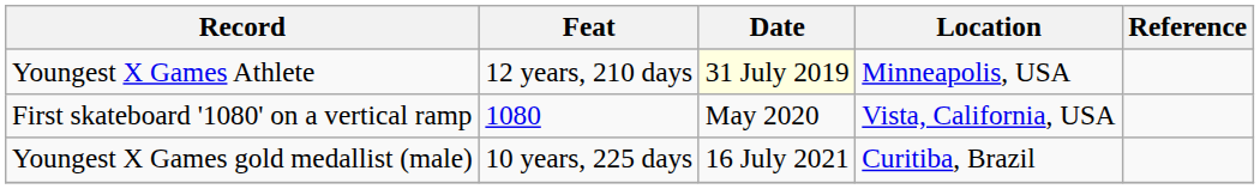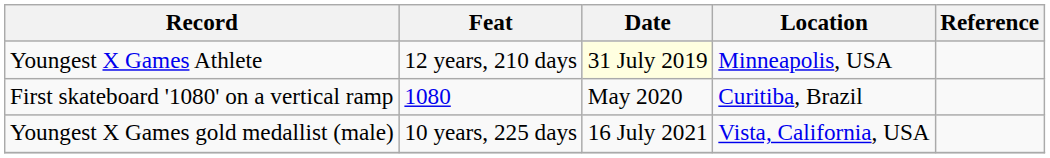First skateboard '1080' on a vertical ramp | Location: Vista, California, USA -> Curitiba, Brazil
Youngest X Games gold medallist (male) | Location: Curitiba, Brazil -> Vista, California, USA
